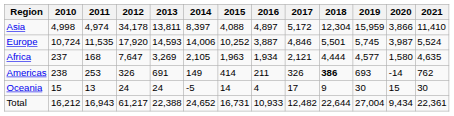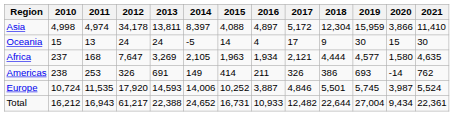rows swapped: Europe <-> Oceania
Americas | 2018: bold -> normal
